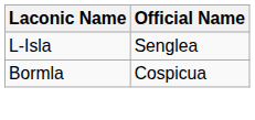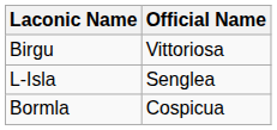+ row: Birgu | Vittoriosa
